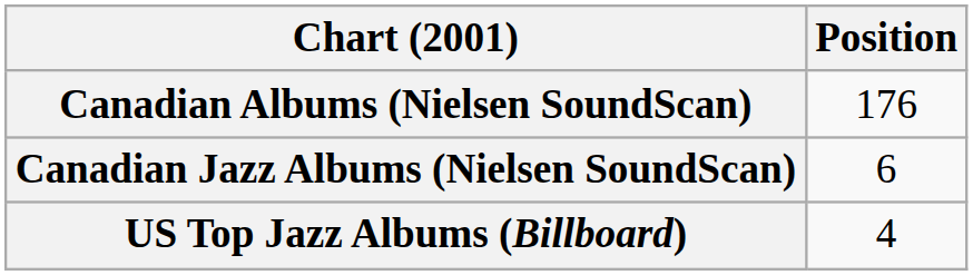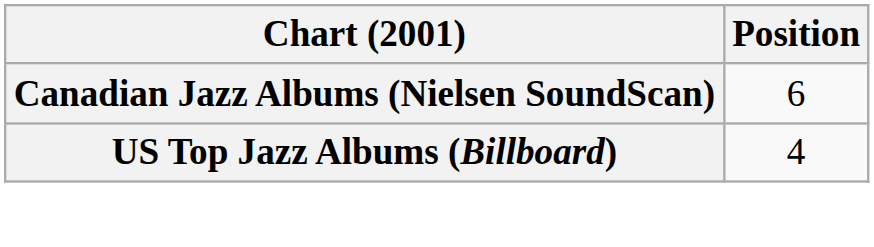- row: Canadian Albums (Nielsen SoundScan) | 176
